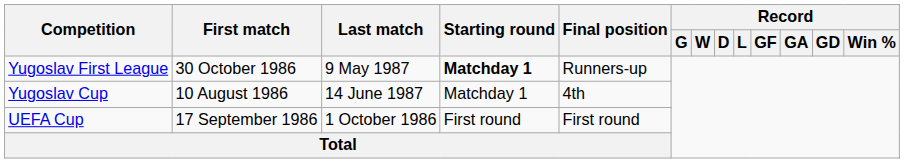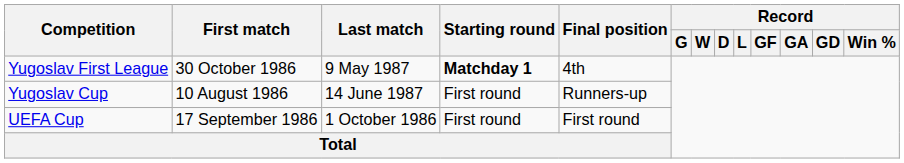Yugoslav First League | Final position: Runners-up -> 4th
Yugoslav Cup | Starting round: Matchday 1 -> First round
Yugoslav Cup | Final position: 4th -> Runners-up
